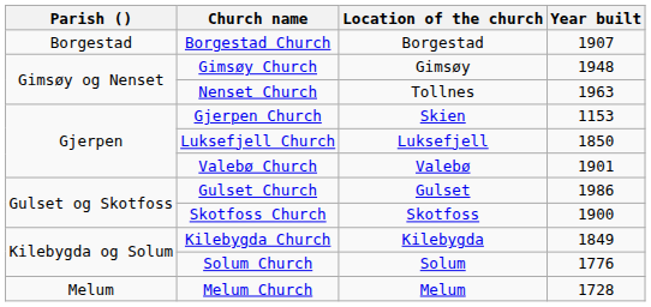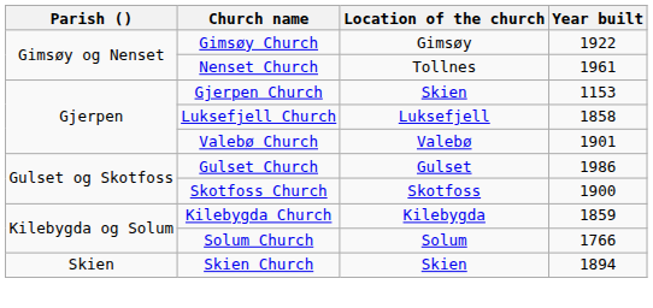- row: Borgestad | Borgestad Church | Borgestad | 1907
Gimsøy Church | Year built: 1948 -> 1922
Nenset Church | Year built: 1963 -> 1961
Luksefjell Church | Year built: 1850 -> 1858
Kilebygda Church | Year built: 1849 -> 1859
Solum Church | Year built: 1776 -> 1766
- row: Melum | Melum Church | Melum | 1728
+ row: Skien | Skien Church | Skien | 1894
